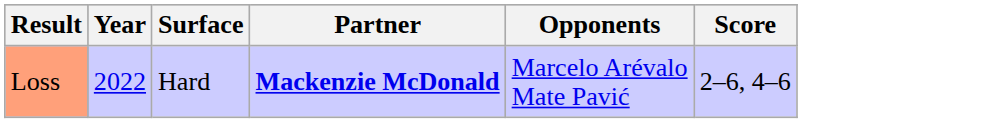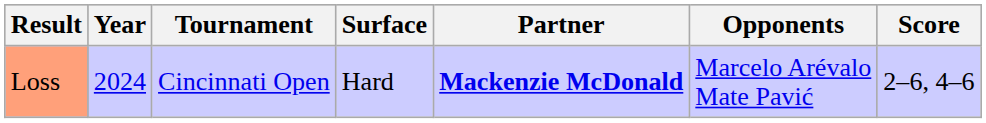+ column: Tournament | Cincinnati Open
Loss | Year: 2022 -> 2024
